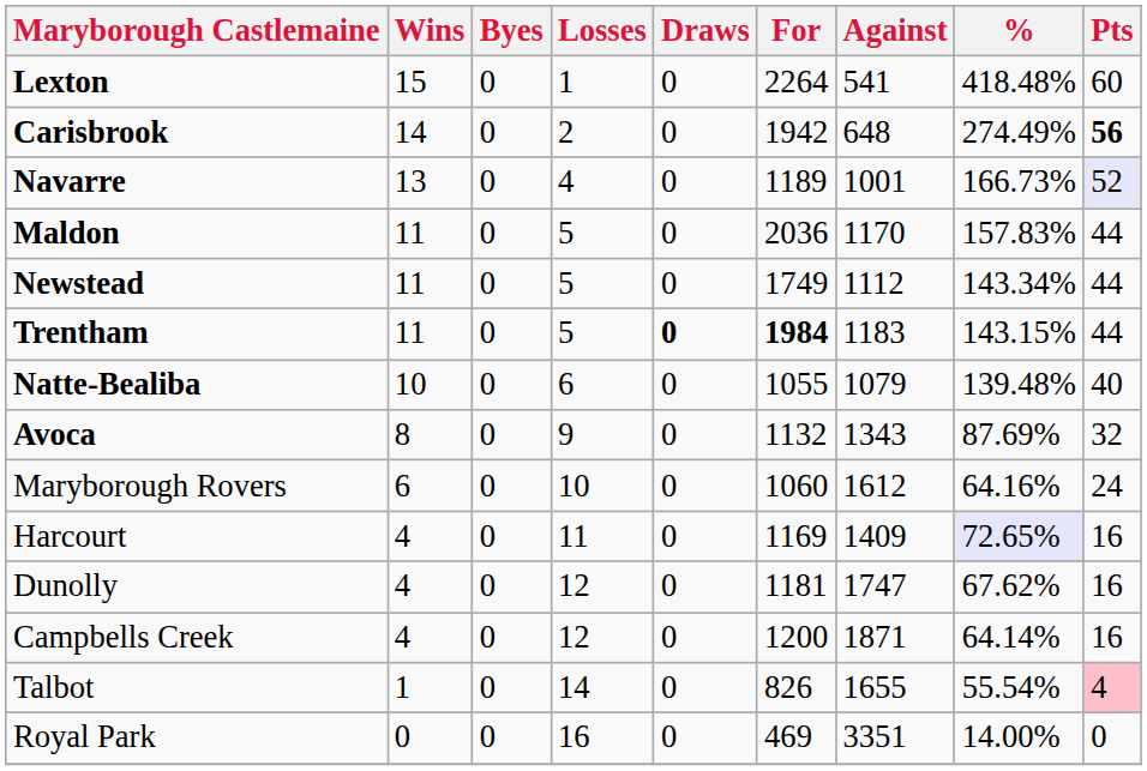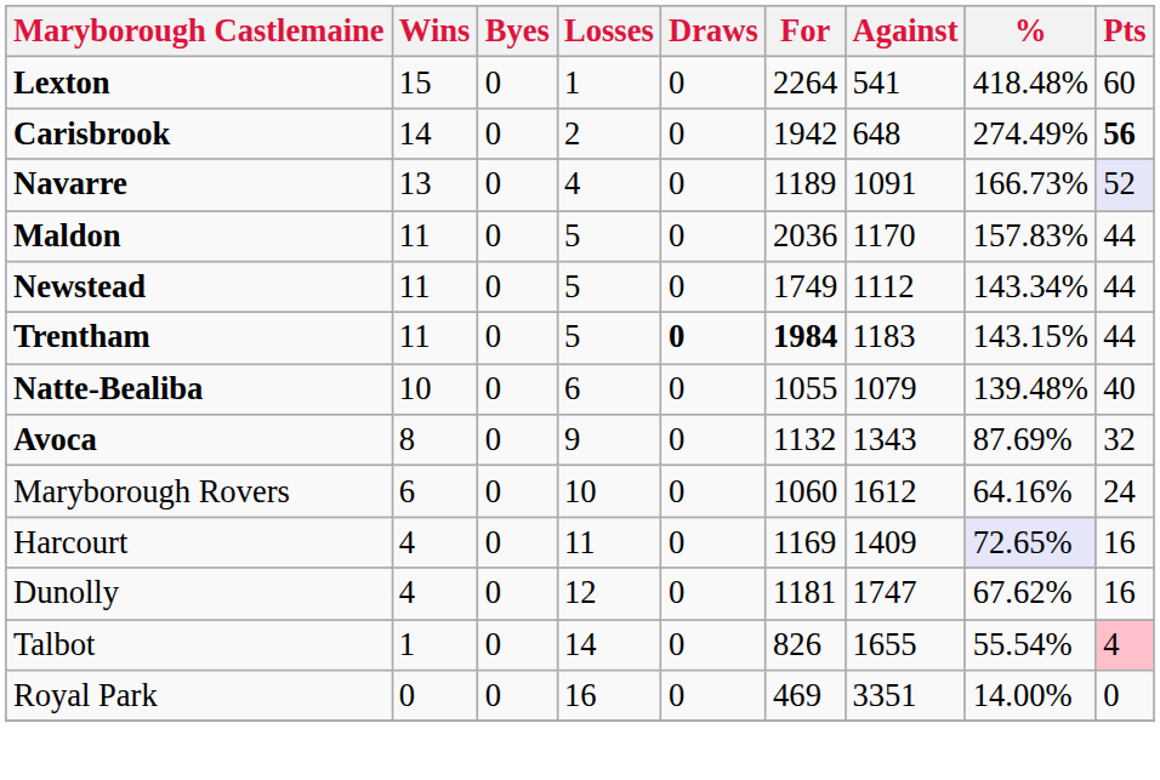Navarre | Against: 1001 -> 1091
- row: Campbells Creek | 4 | 0 | 12 | 0 | 1200 | 1871 | 64.14% | 16
